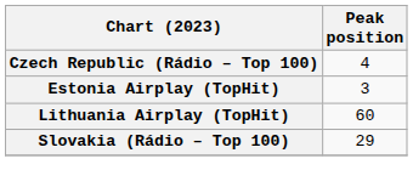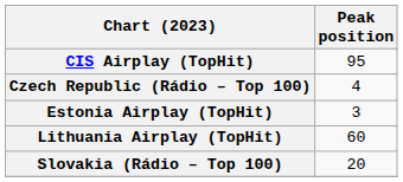+ row: CIS Airplay (TopHit) | 95
Slovakia (Rádio – Top 100) | Peak position: 29 -> 20
